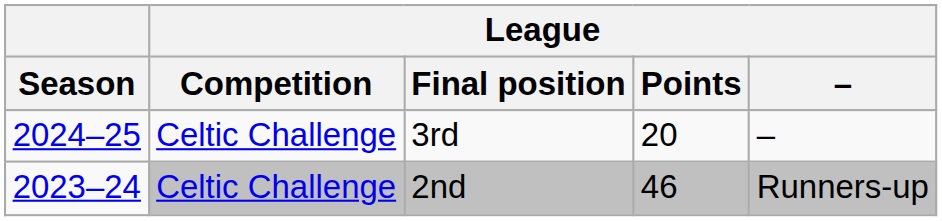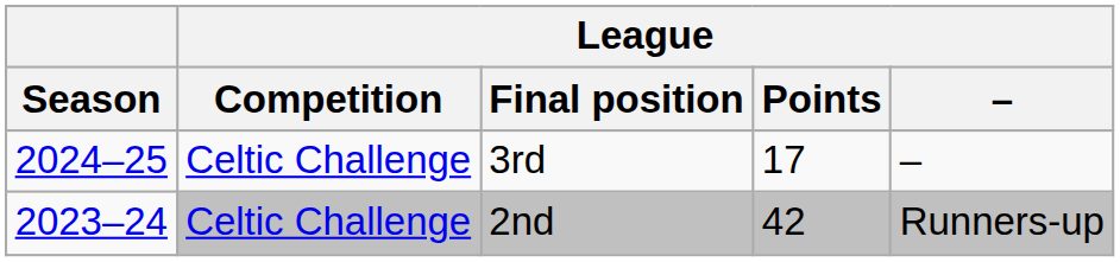3rd | League / Points: 20 -> 17
2nd | League / Points: 46 -> 42
